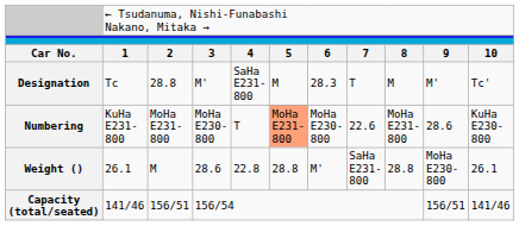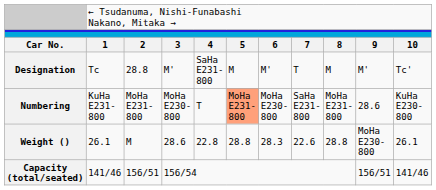Designation | column 7: 28.3 -> M'
Numbering | column 8: 22.6 -> SaHa E231-800
Weight () | column 7: M' -> 28.3
Weight () | column 8: SaHa E231-800 -> 22.6
